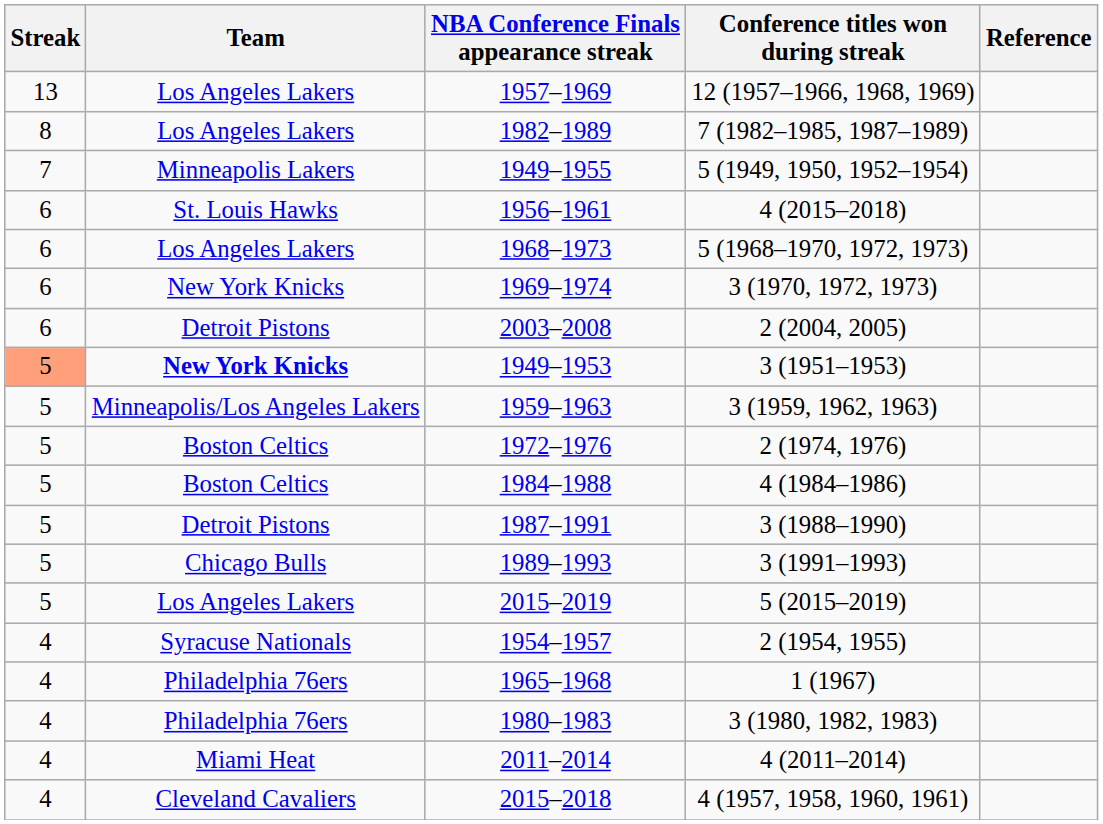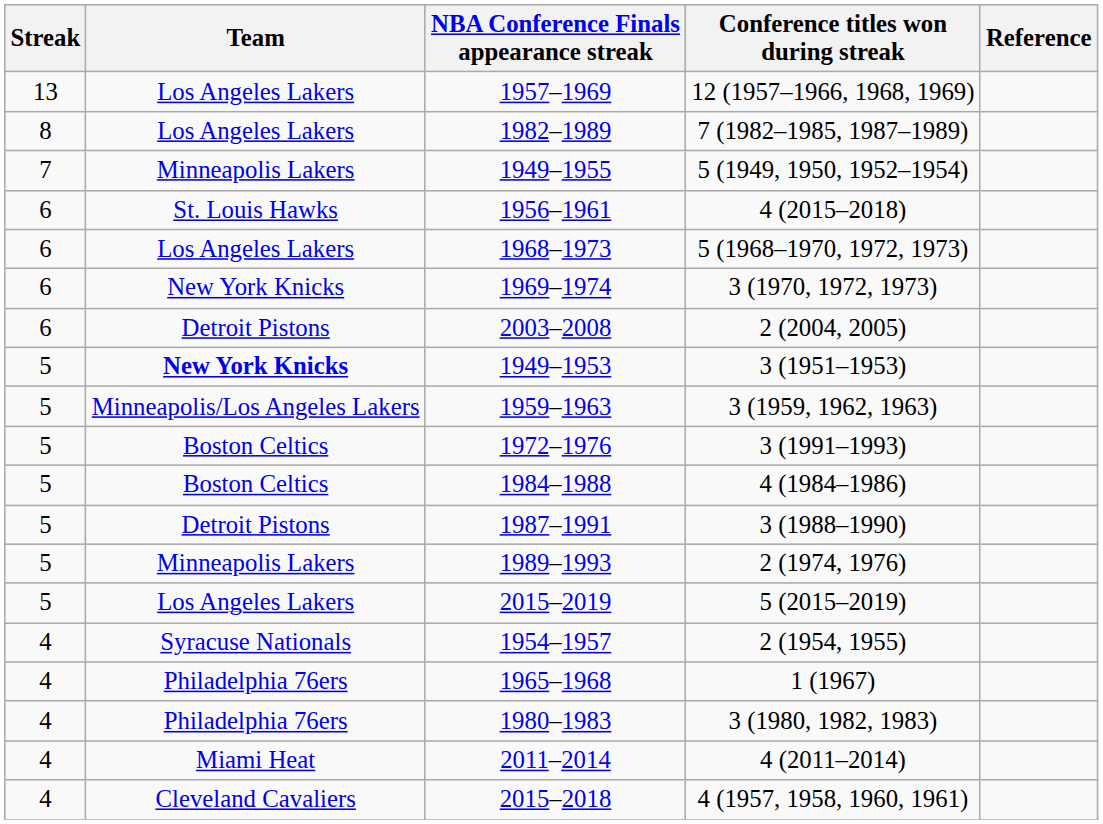1949–1953 | Streak: lightsalmon background -> no background
1972–1976 | Conference titles won during streak: 2 (1974, 1976) -> 3 (1991–1993)
1989–1993 | Team: Chicago Bulls -> Minneapolis Lakers
1989–1993 | Conference titles won during streak: 3 (1991–1993) -> 2 (1974, 1976)
